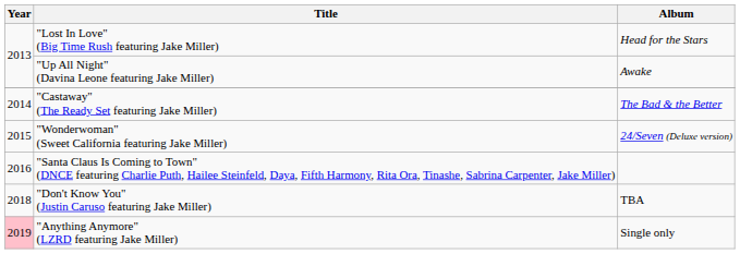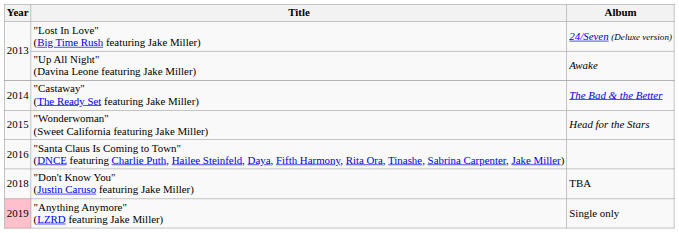"Lost In Love" (Big Time Rush featuring Jake Miller) | Album: Head for the Stars -> 24/Seven (Deluxe version)
"Wonderwoman" (Sweet California featuring Jake Miller) | Album: 24/Seven (Deluxe version) -> Head for the Stars
